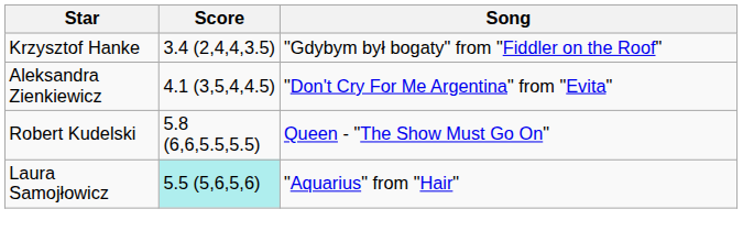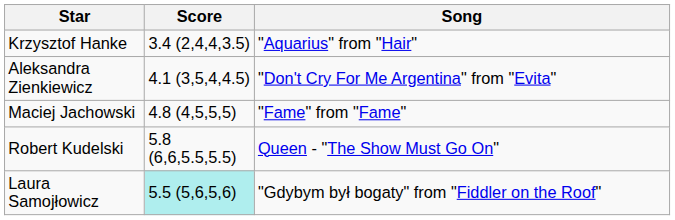Krzysztof Hanke | Song: "Gdybym był bogaty" from "Fiddler on the Roof" -> "Aquarius" from "Hair"
+ row: Maciej Jachowski | 4.8 (4,5,5,5) | "Fame" from "Fame"
Laura Samojłowicz | Song: "Aquarius" from "Hair" -> "Gdybym był bogaty" from "Fiddler on the Roof"
